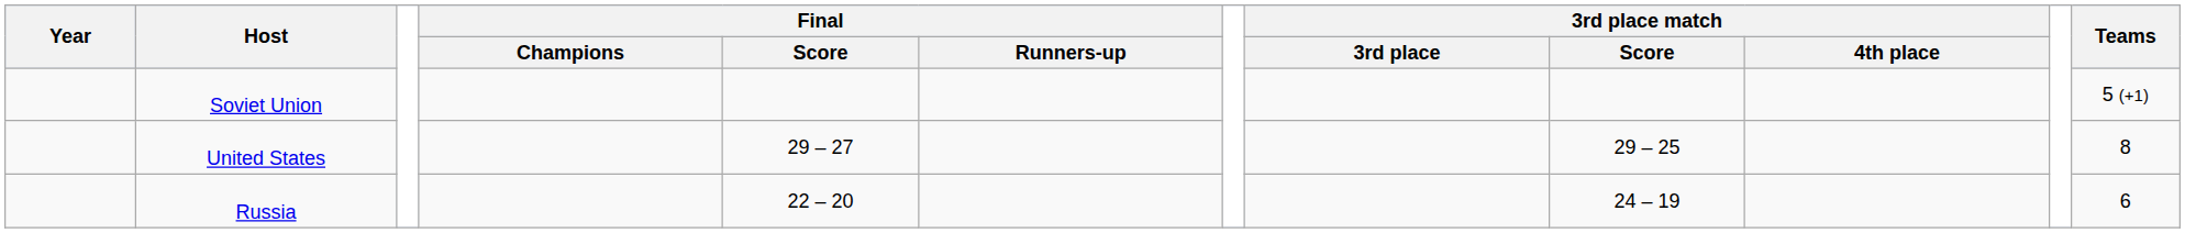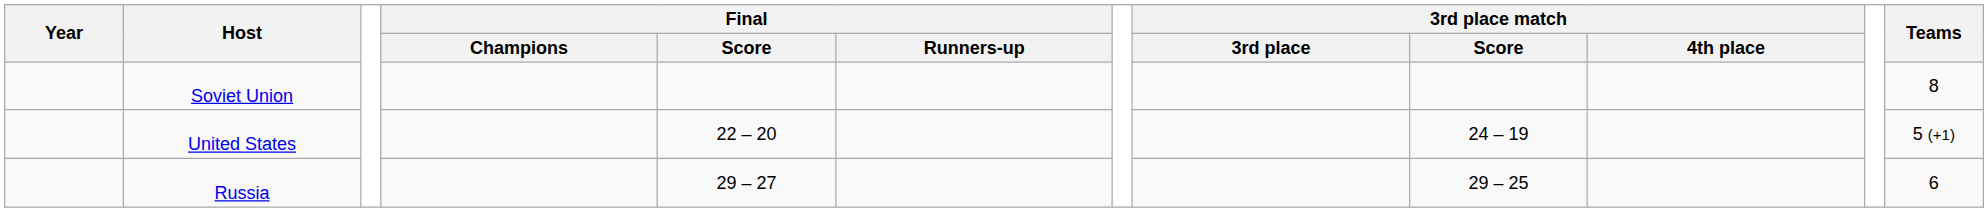Soviet Union | Teams: 5 (+1) -> 8
United States | Final / Score: 29 – 27 -> 22 – 20
United States | 3rd place match / Score: 29 – 25 -> 24 – 19
United States | Teams: 8 -> 5 (+1)
Russia | Final / Score: 22 – 20 -> 29 – 27
Russia | 3rd place match / Score: 24 – 19 -> 29 – 25
